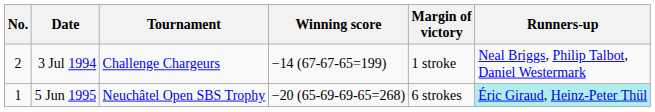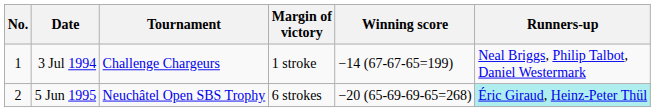columns swapped: Winning score <-> Margin of victory
3 Jul 1994 | No.: 2 -> 1
5 Jun 1995 | No.: 1 -> 2
